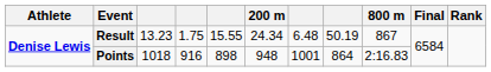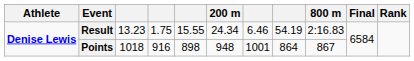Result | column 7: 6.48 -> 6.46
Result | column 8: 50.19 -> 54.19
Result | 800 m: 867 -> 2:16.83
Points | 800 m: 2:16.83 -> 867
